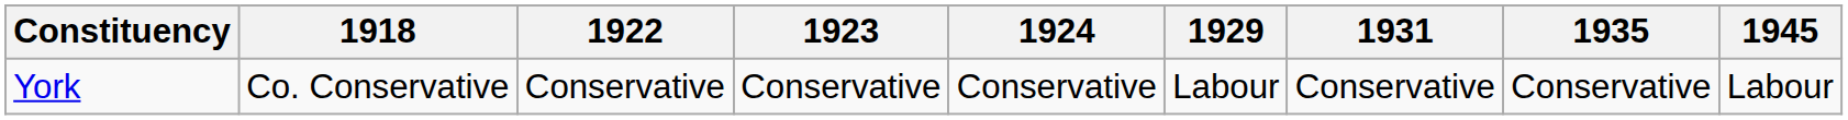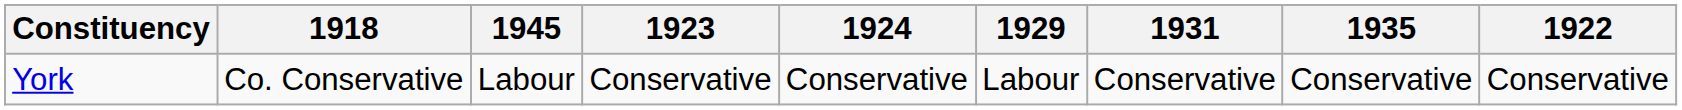columns swapped: 1922 <-> 1945
